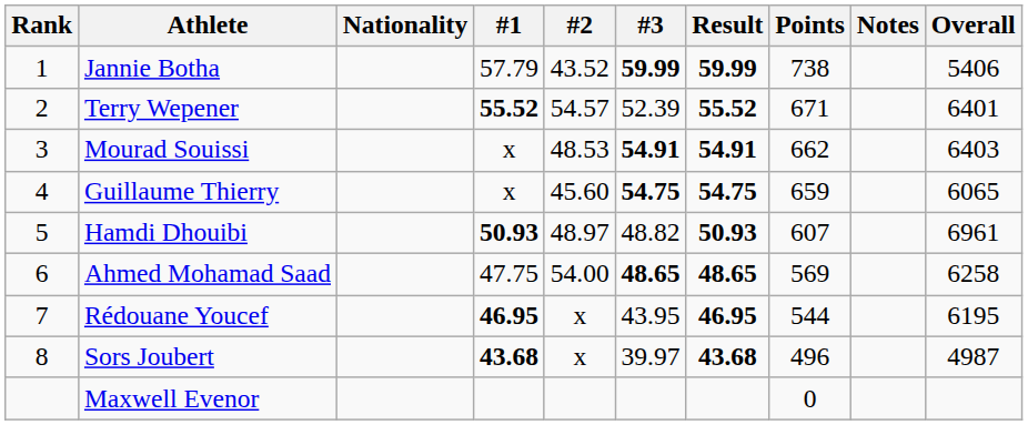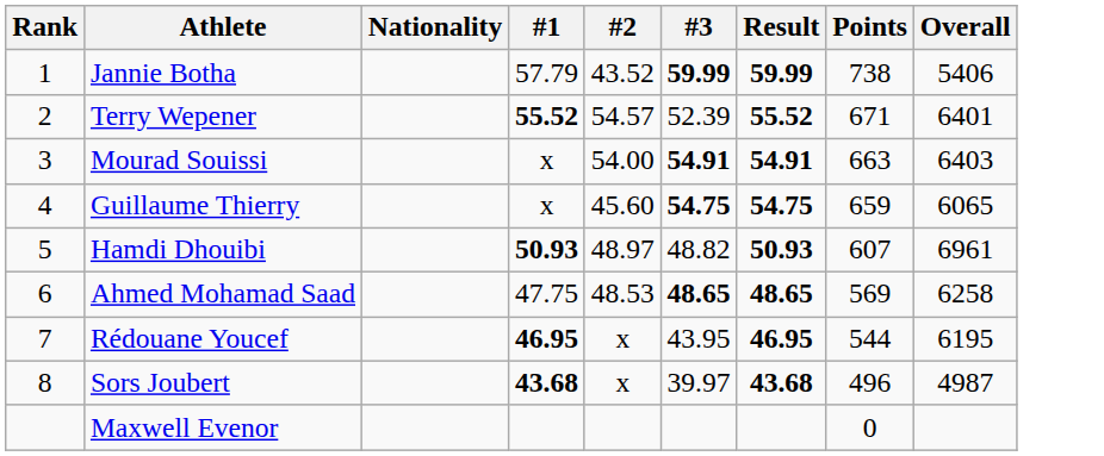- column: Notes
Mourad Souissi | #2: 48.53 -> 54.00
Mourad Souissi | Points: 662 -> 663
Ahmed Mohamad Saad | #2: 54.00 -> 48.53
